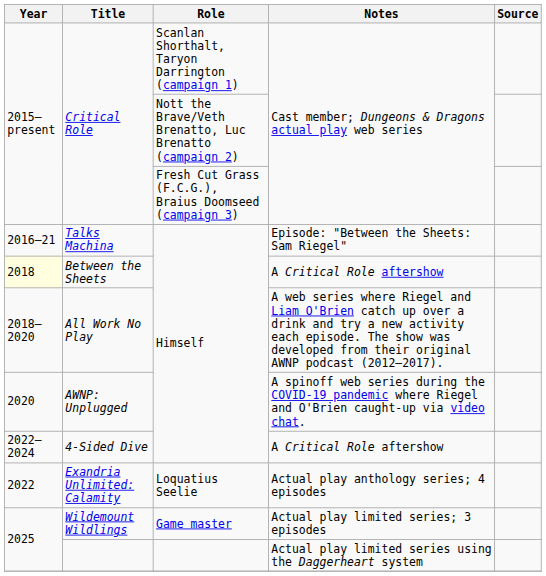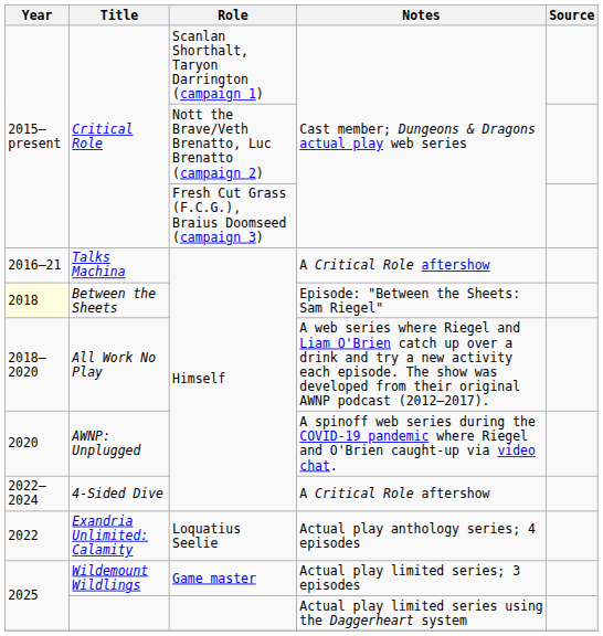Talks Machina | Notes: Episode: "Between the Sheets: Sam Riegel" -> A Critical Role aftershow
Between the Sheets | Notes: A Critical Role aftershow -> Episode: "Between the Sheets: Sam Riegel"
